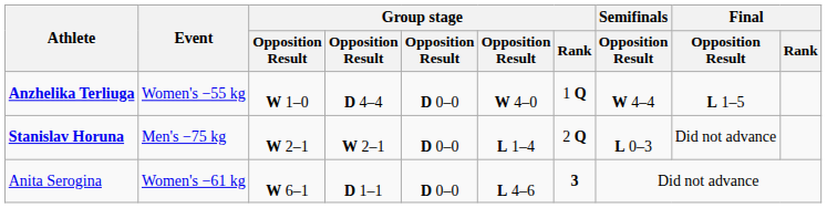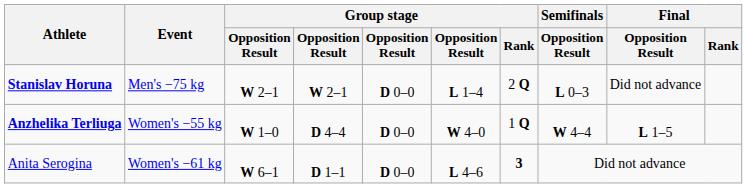rows swapped: Stanislav Horuna <-> Anzhelika Terliuga
